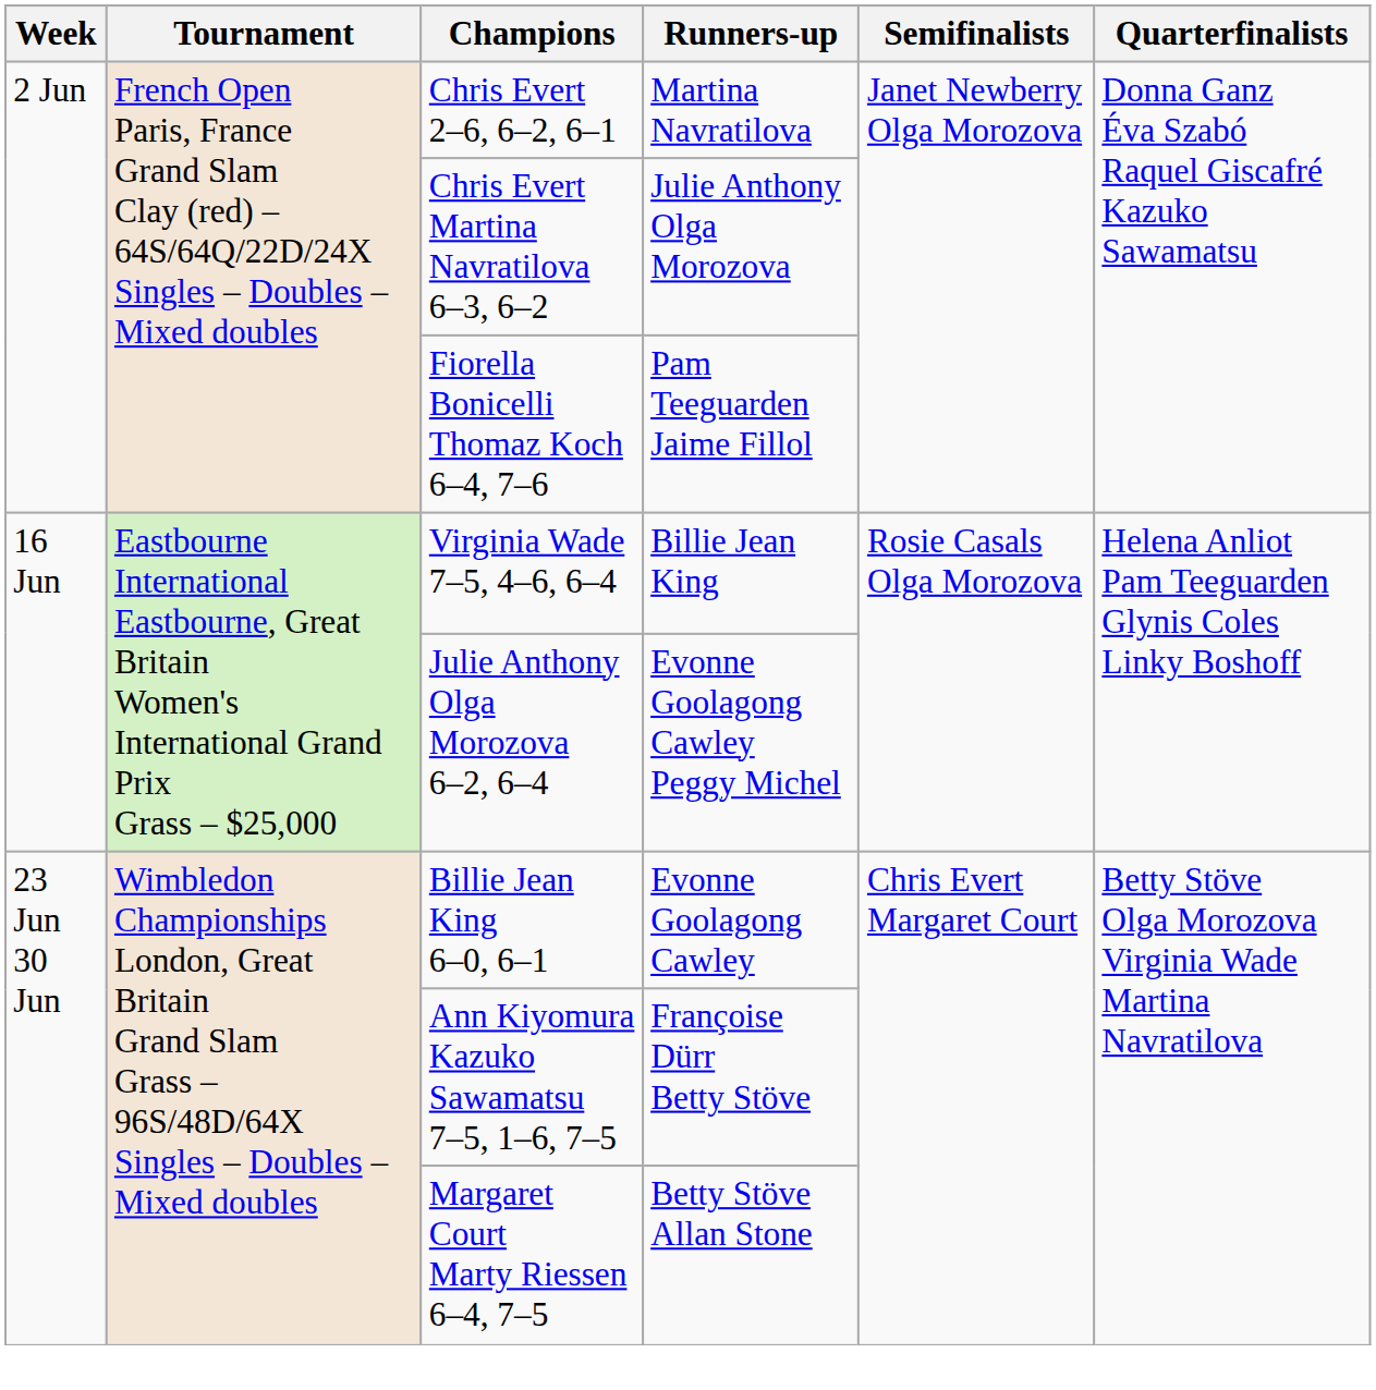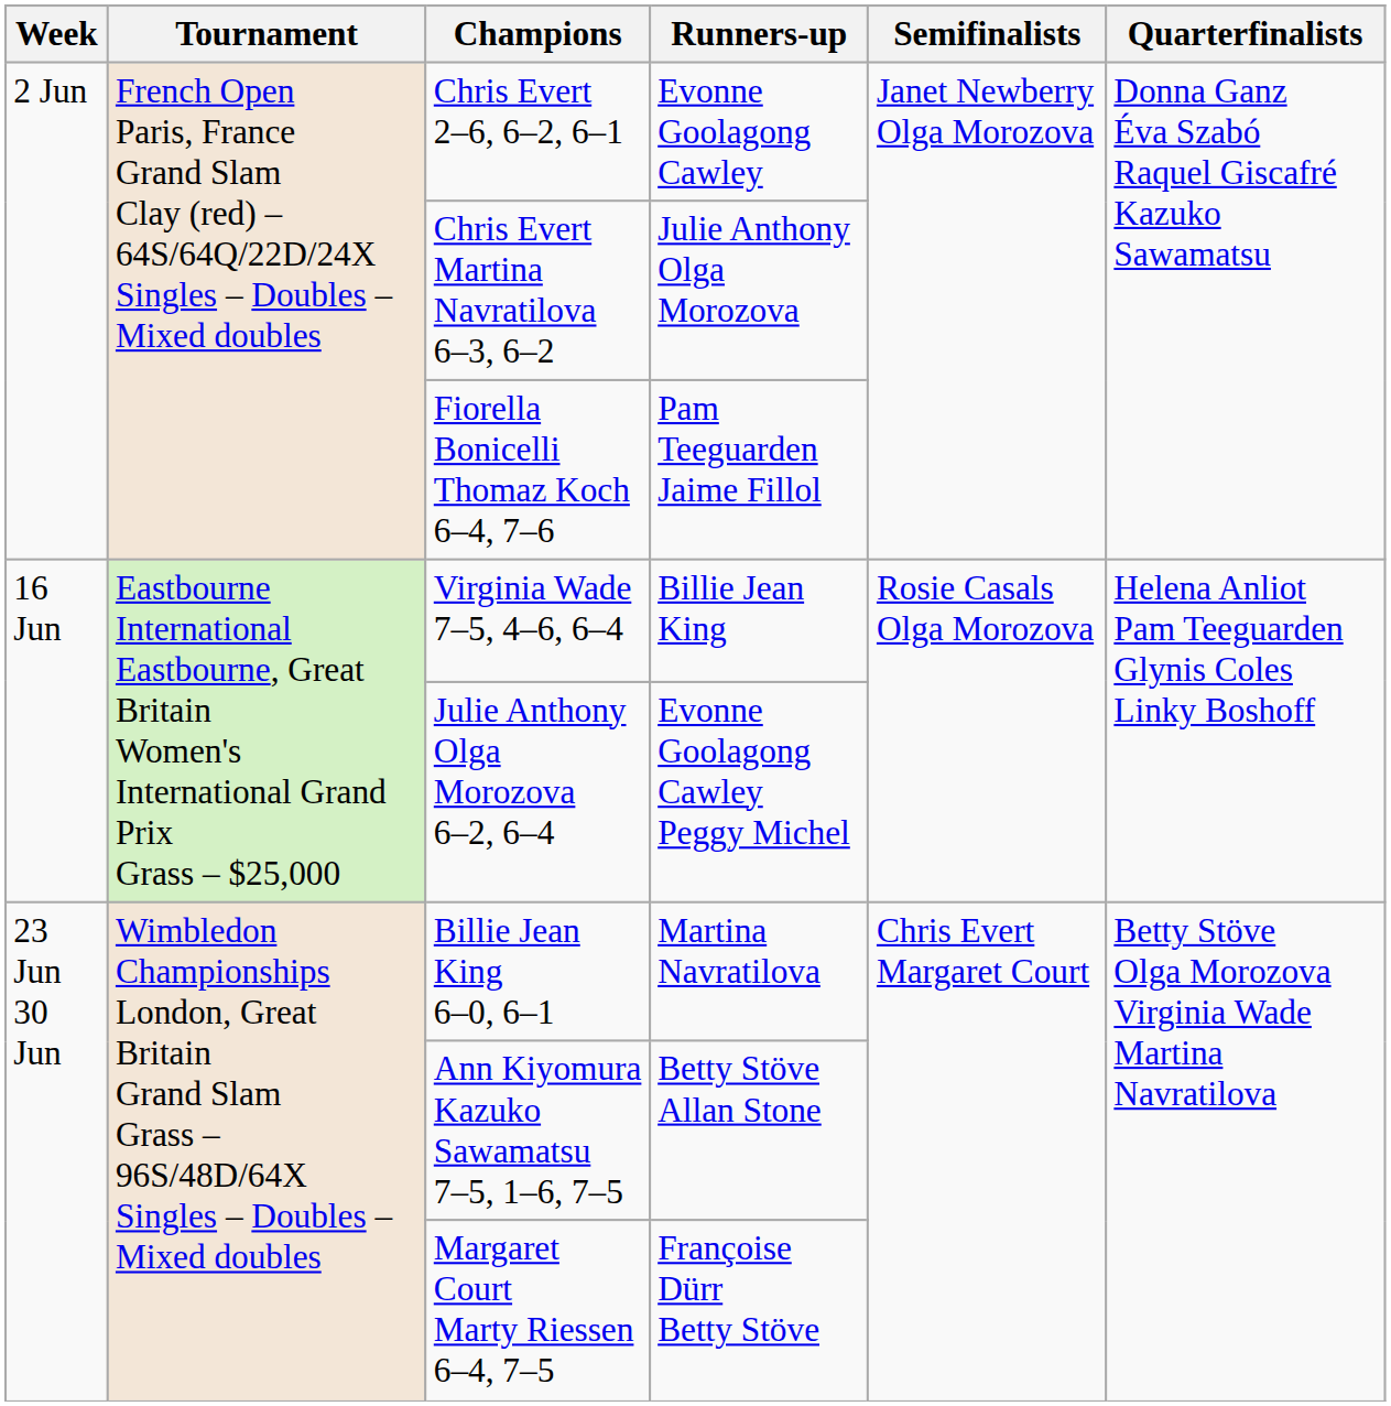Chris Evert 2–6, 6–2, 6–1 | Runners-up: Martina Navratilova -> Evonne Goolagong Cawley
Billie Jean King 6–0, 6–1 | Runners-up: Evonne Goolagong Cawley -> Martina Navratilova
Ann Kiyomura Kazuko Sawamatsu 7–5, 1–6, 7–5 | Runners-up: Françoise Dürr Betty Stöve -> Betty Stöve Allan Stone
Margaret Court Marty Riessen 6–4, 7–5 | Runners-up: Betty Stöve Allan Stone -> Françoise Dürr Betty Stöve
